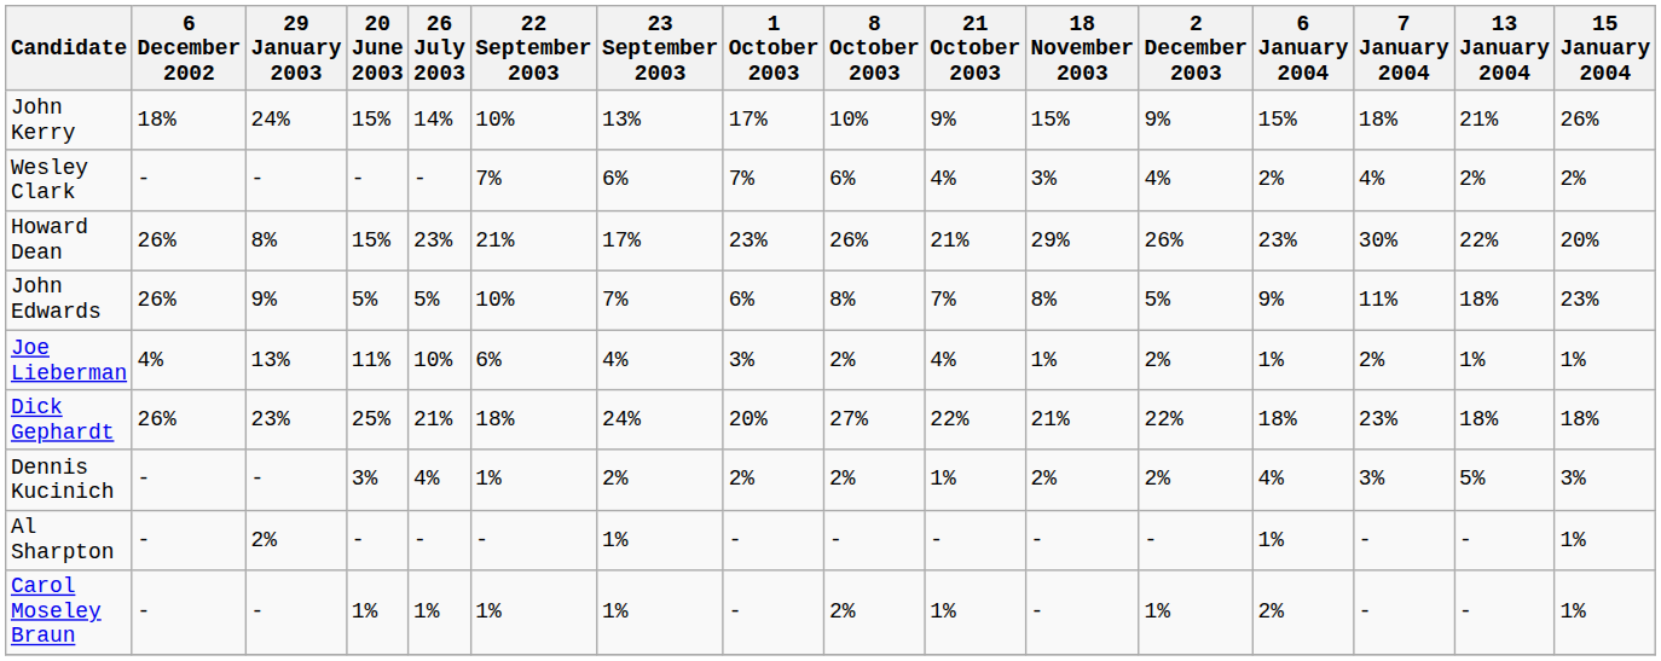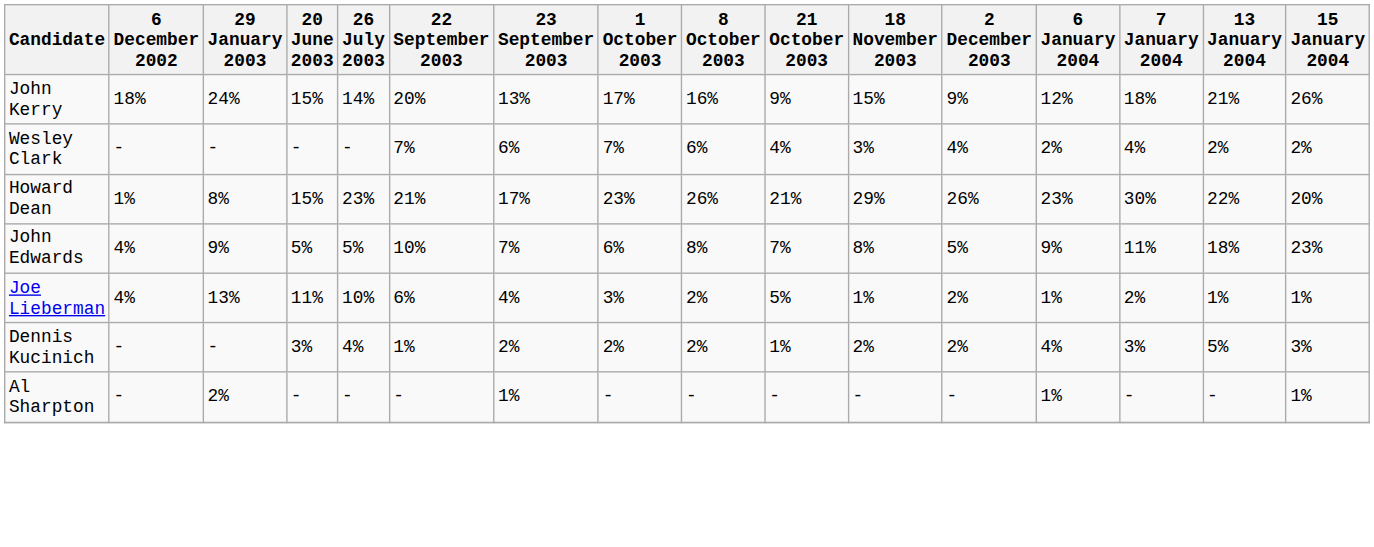John Kerry | 22 September 2003: 10% -> 20%
John Kerry | 8 October 2003: 10% -> 16%
John Kerry | 6 January 2004: 15% -> 12%
Howard Dean | 6 December 2002: 26% -> 1%
John Edwards | 6 December 2002: 26% -> 4%
Joe Lieberman | 21 October 2003: 4% -> 5%
- row: Dick Gephardt | 26% | 23% | 25% | 21% | 18% | 24% | 20% | 27% | 22% | 21% | 22% | 18% | 23% | 18% | 18%
- row: Carol Moseley Braun | - | - | 1% | 1% | 1% | 1% | - | 2% | 1% | - | 1% | 2% | - | - | 1%
